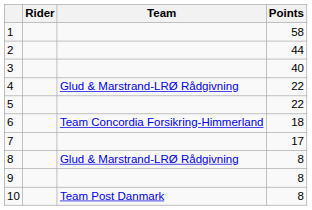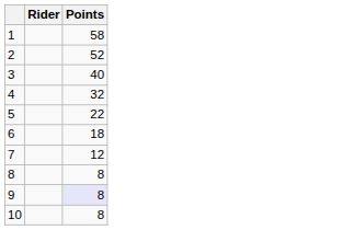- column: Team | Glud & Marstrand-LRØ Rådgivning | Team Concordia Forsikring-Himmerland | Glud & Marstrand-LRØ Rådgivning | Team Post Danmark
2 | Points: 44 -> 52
4 | Points: 22 -> 32
7 | Points: 17 -> 12
9 | Points: no background -> lavender background
